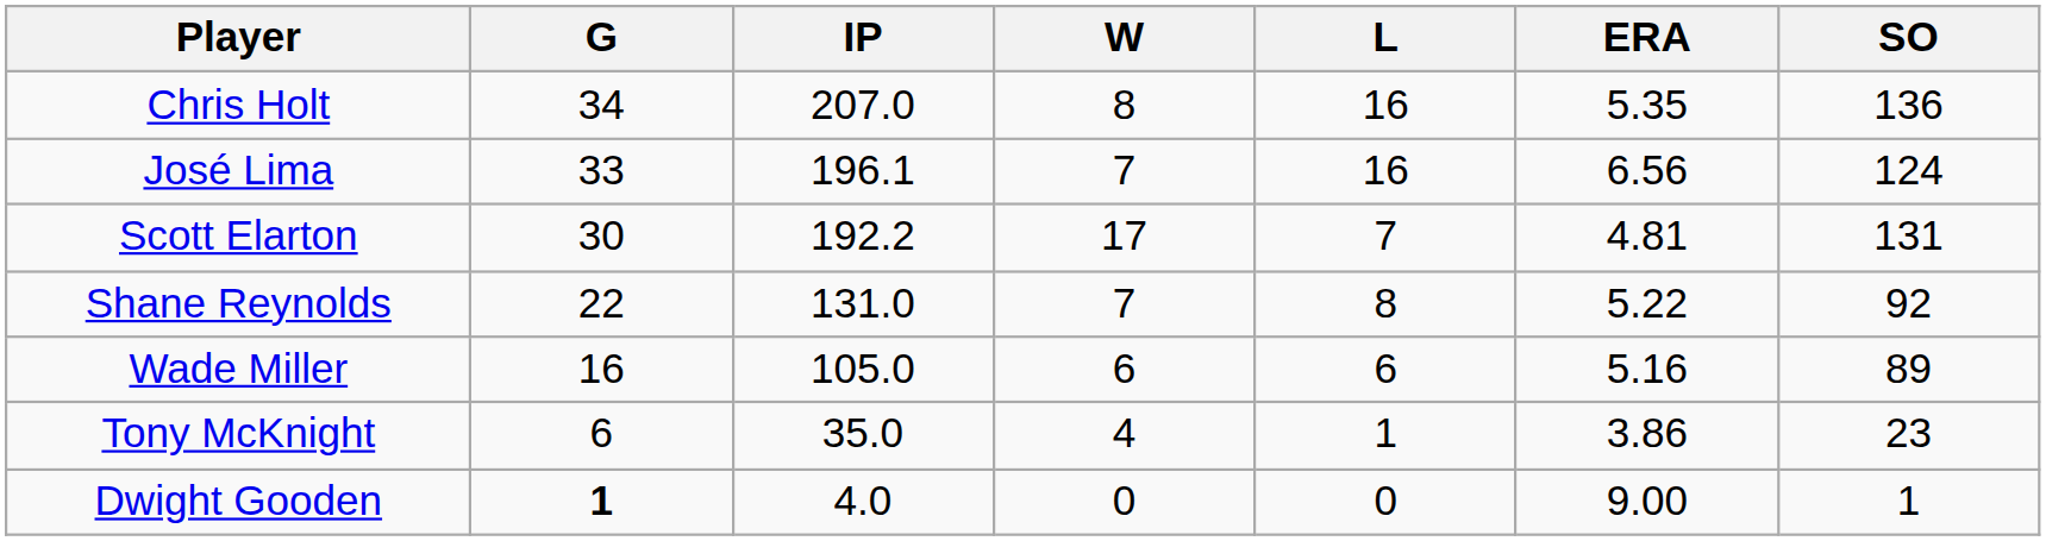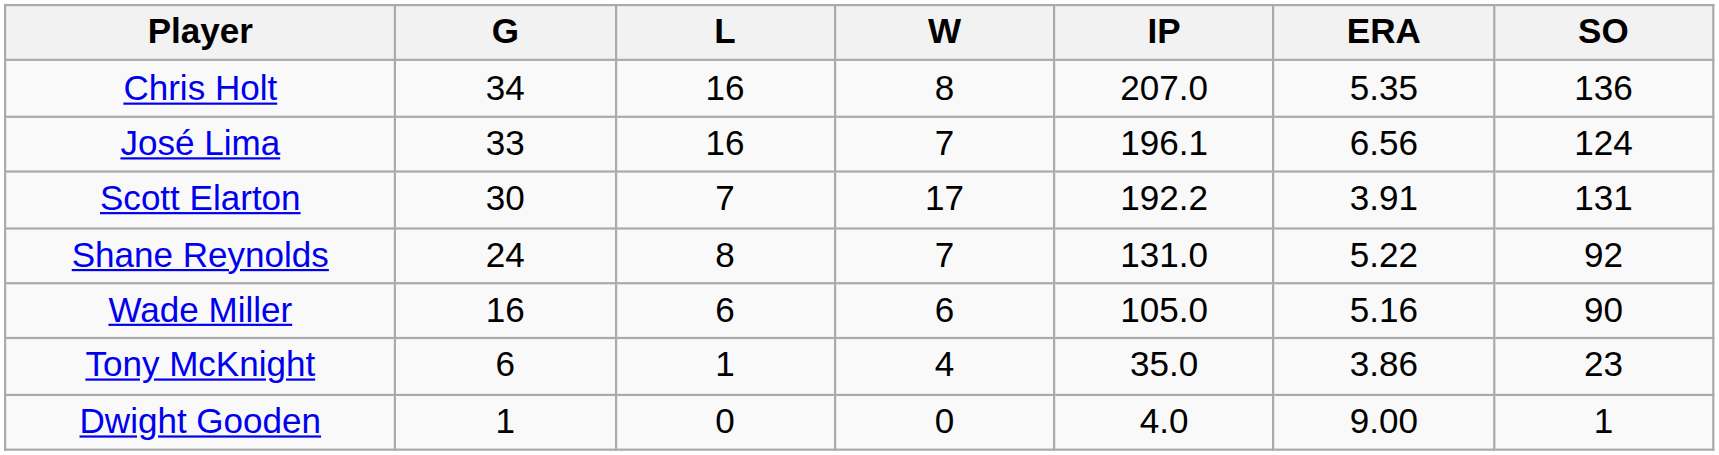columns swapped: IP <-> L
Scott Elarton | ERA: 4.81 -> 3.91
Shane Reynolds | G: 22 -> 24
Wade Miller | SO: 89 -> 90
Dwight Gooden | G: bold -> normal
